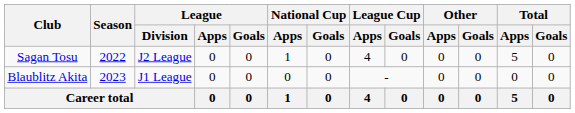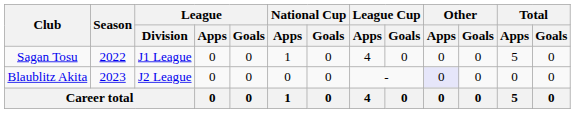Sagan Tosu | League / Division: J2 League -> J1 League
Blaublitz Akita | League / Division: J1 League -> J2 League
Blaublitz Akita | Other / Apps: no background -> lavender background
